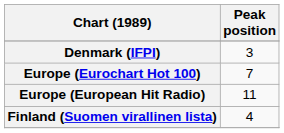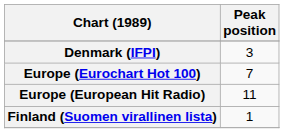Finland (Suomen virallinen lista) | Peak position: 4 -> 1
